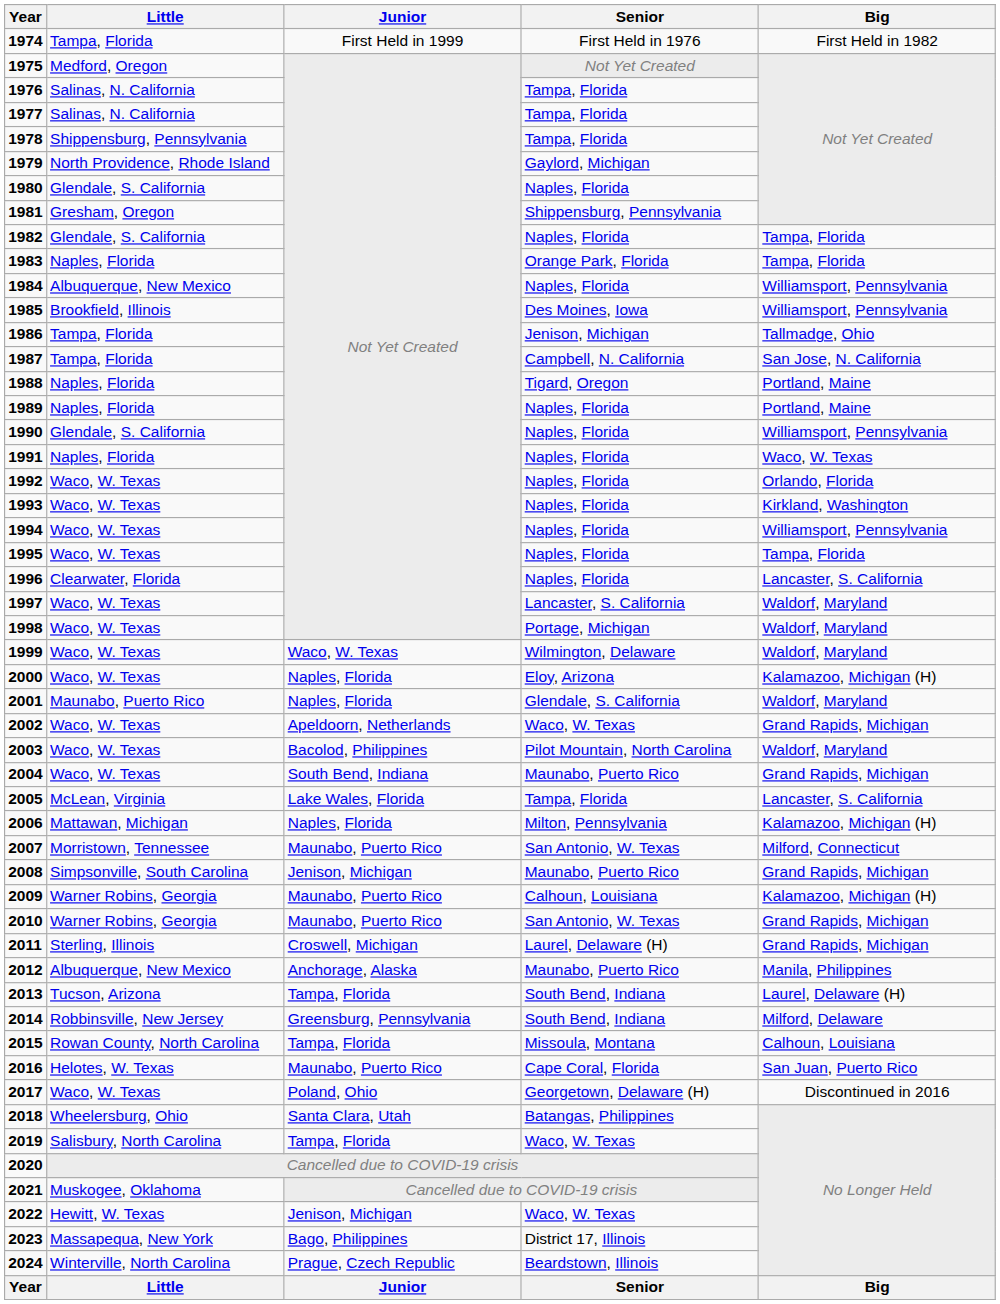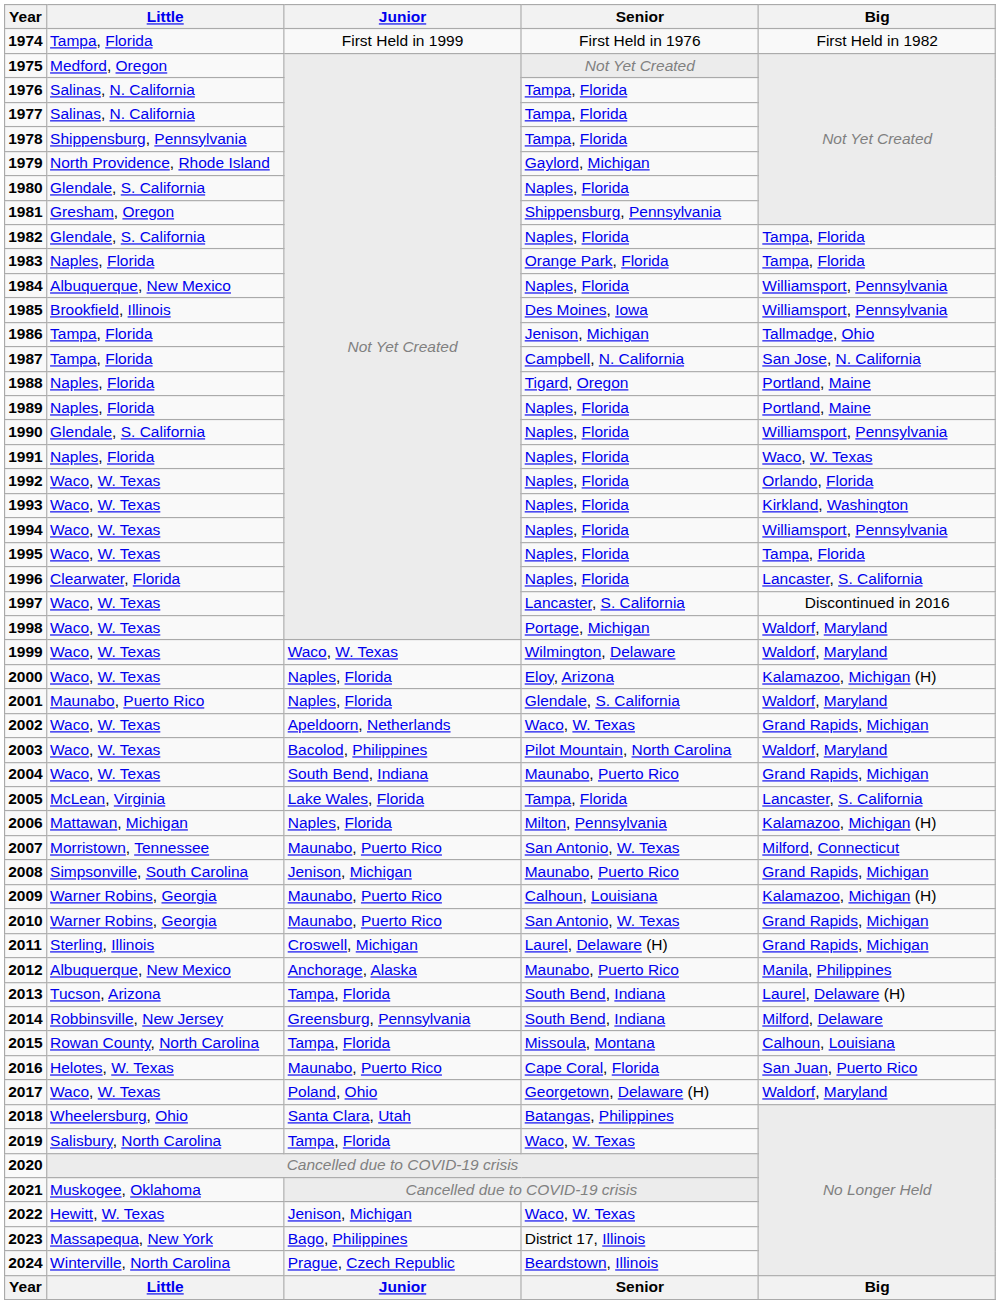1997 | Big: Waldorf, Maryland -> Discontinued in 2016
2017 | Big: Discontinued in 2016 -> Waldorf, Maryland
